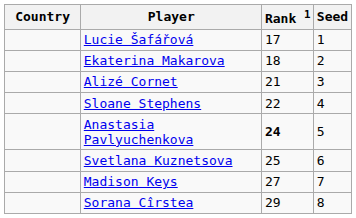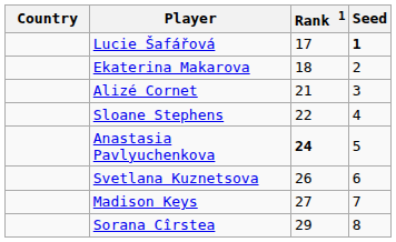Lucie Šafářová | Seed: normal -> bold
Svetlana Kuznetsova | Rank 1: 25 -> 26
